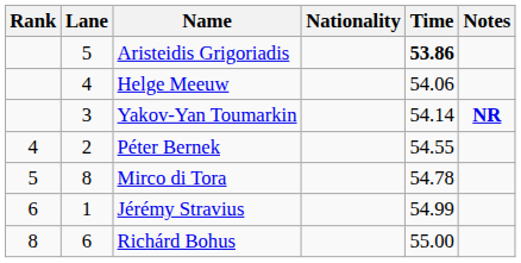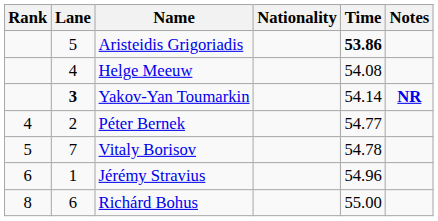Helge Meeuw | Time: 54.06 -> 54.08
Yakov-Yan Toumarkin | Lane: normal -> bold
Péter Bernek | Time: 54.55 -> 54.77
+ row: 5 | 7 | Vitaly Borisov | 54.78
- row: 5 | 8 | Mirco di Tora | 54.78
Jérémy Stravius | Time: 54.99 -> 54.96
